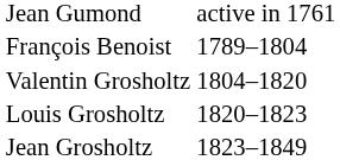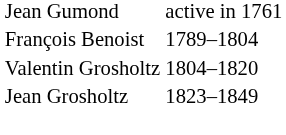- row: Louis Grosholtz | 1820–1823
